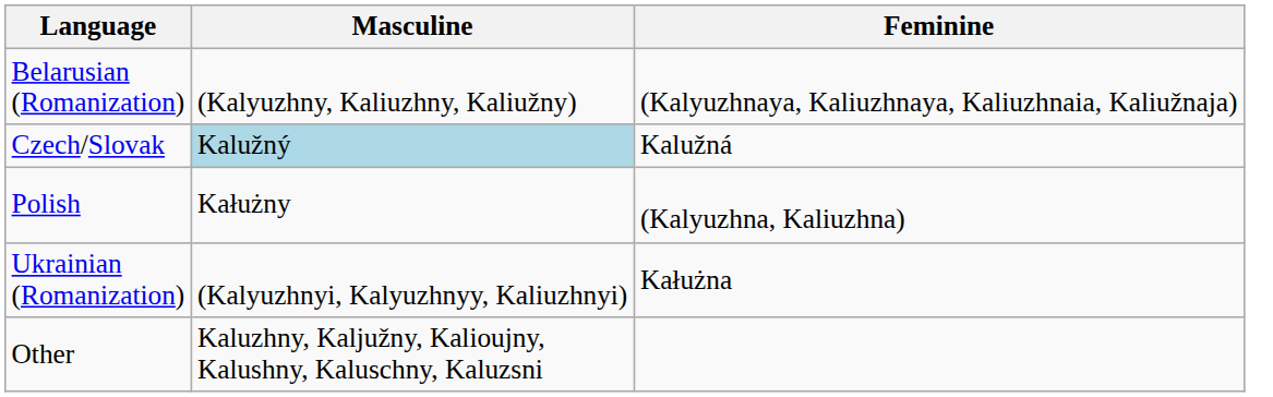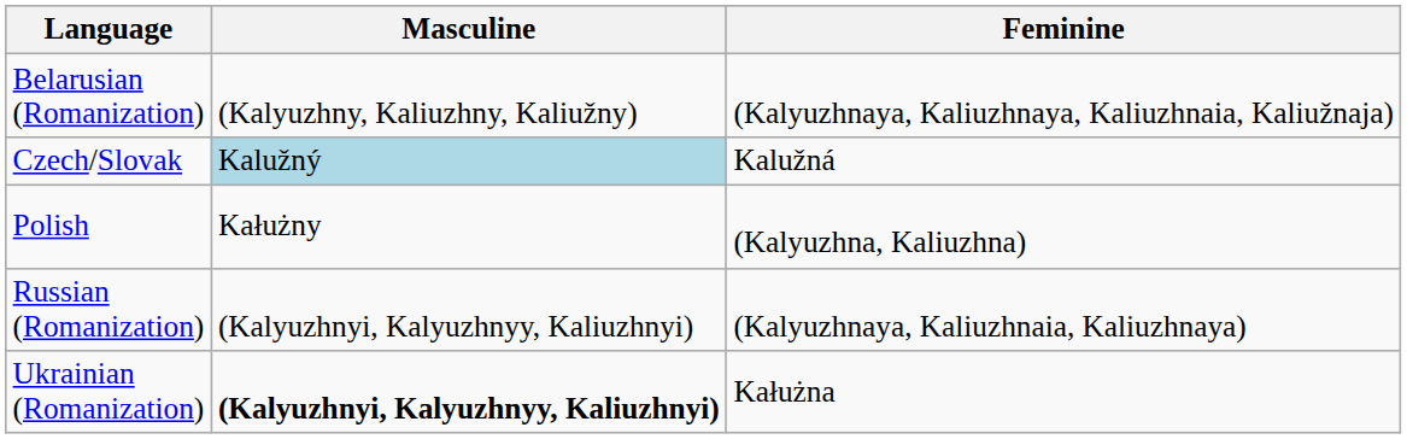+ row: Russian (Romanization) | (Kalyuzhnyi, Kalyuzhnyy, Kaliuzhnyi) | (Kalyuzhnaya, Kaliuzhnaia, Kaliuzhnaya)
Ukrainian (Romanization) | Masculine: normal -> bold
- row: Other | Kaluzhny, Kaljužny, Kalioujny, Kalushny, Kaluschny, Kaluzsni
